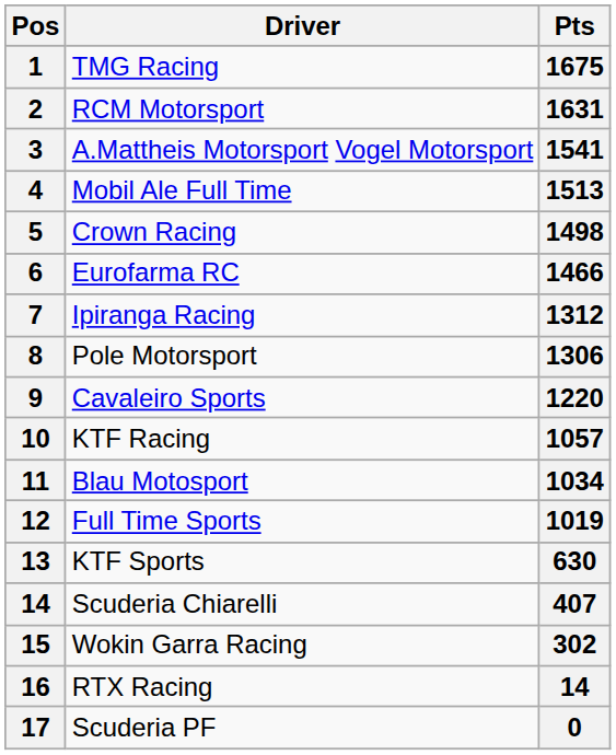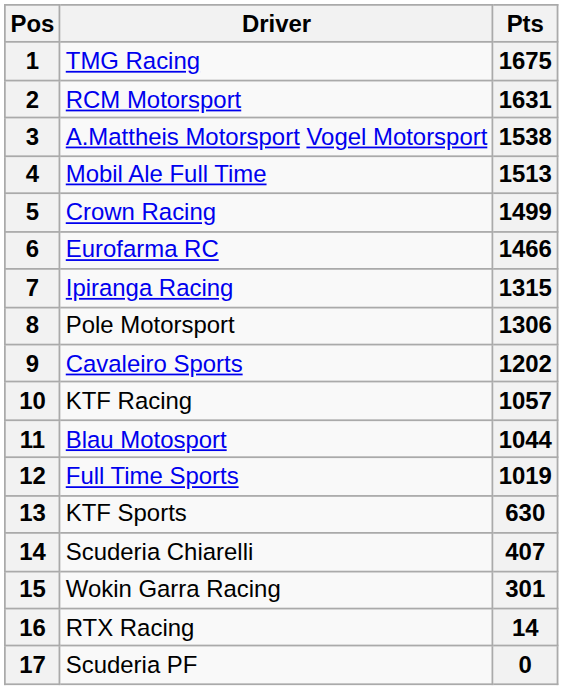A.Mattheis Motorsport Vogel Motorsport | Pts: 1541 -> 1538
Crown Racing | Pts: 1498 -> 1499
Ipiranga Racing | Pts: 1312 -> 1315
Cavaleiro Sports | Pts: 1220 -> 1202
Blau Motosport | Pts: 1034 -> 1044
Wokin Garra Racing | Pts: 302 -> 301
